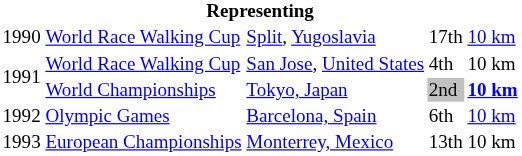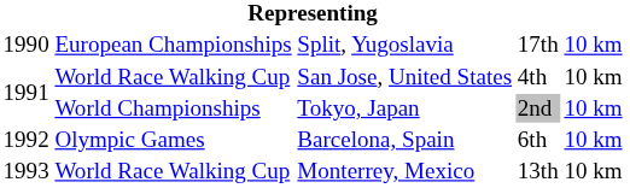Split, Yugoslavia | column 2: World Race Walking Cup -> European Championships
Tokyo, Japan | column 5: bold -> normal
Monterrey, Mexico | column 2: European Championships -> World Race Walking Cup
